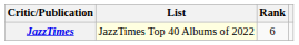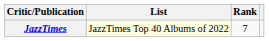JazzTimes | Rank: 6 -> 7
